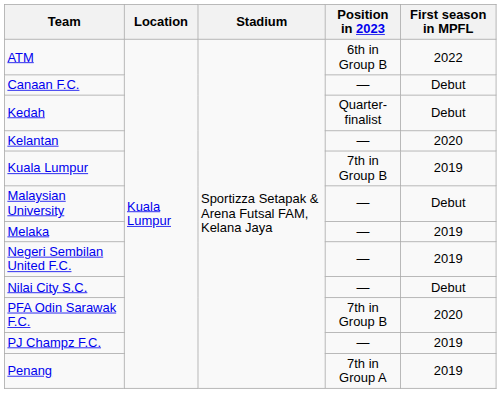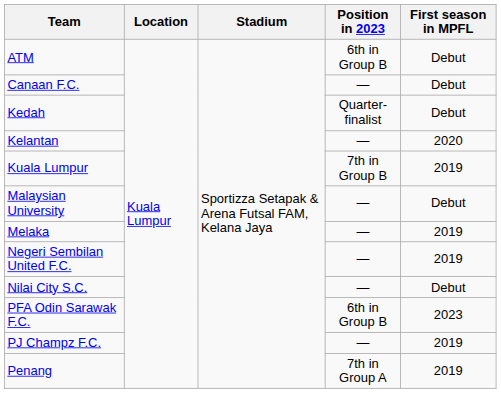ATM | First season in MPFL: 2022 -> Debut
PFA Odin Sarawak F.C. | Position in 2023: 7th in Group B -> 6th in Group B
PFA Odin Sarawak F.C. | First season in MPFL: 2020 -> 2023
